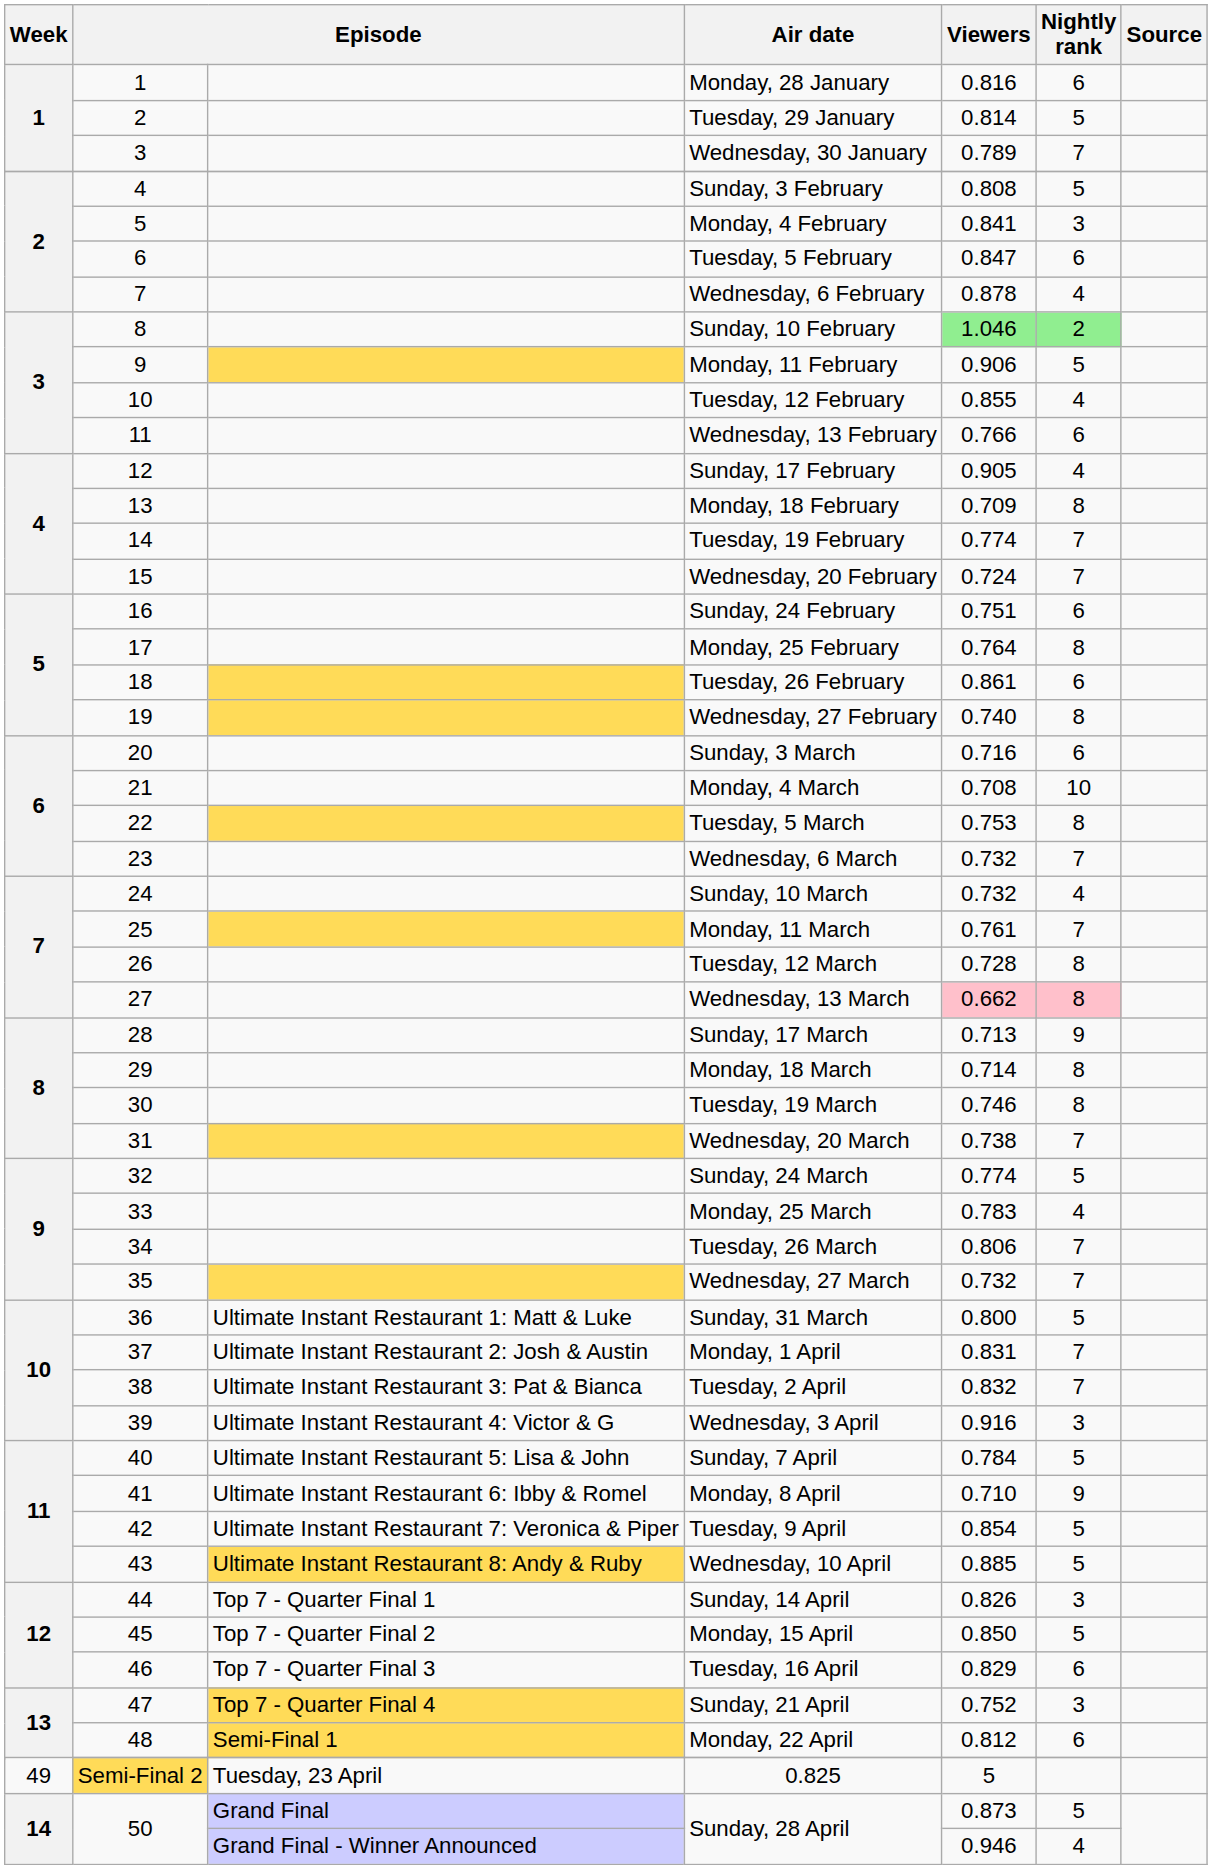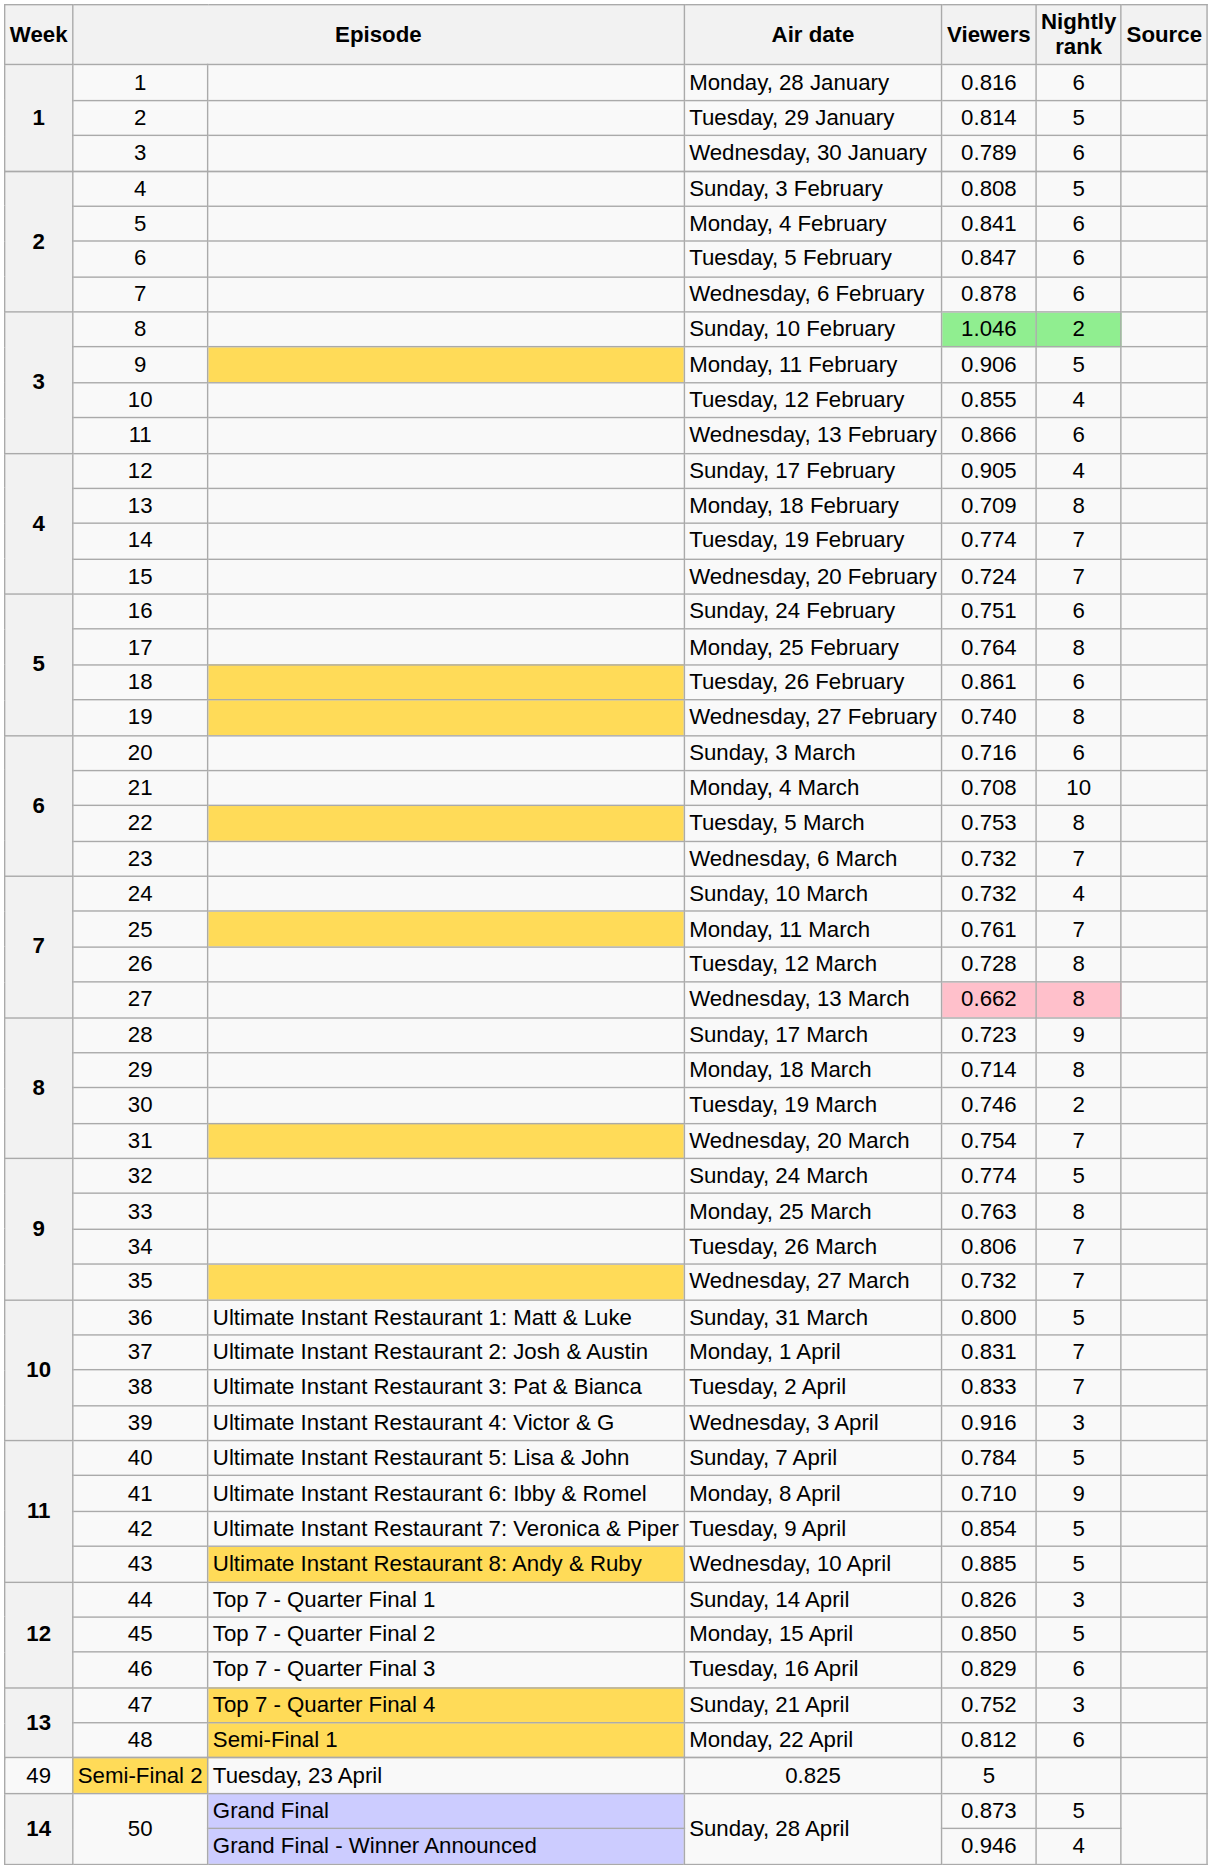Wednesday, 30 January | Nightly rank: 7 -> 6
Monday, 4 February | Nightly rank: 3 -> 6
Wednesday, 6 February | Nightly rank: 4 -> 6
Wednesday, 13 February | Viewers: 0.766 -> 0.866
Sunday, 17 March | Viewers: 0.713 -> 0.723
Tuesday, 19 March | Nightly rank: 8 -> 2
Wednesday, 20 March | Viewers: 0.738 -> 0.754
Monday, 25 March | Viewers: 0.783 -> 0.763
Monday, 25 March | Nightly rank: 4 -> 8
Tuesday, 2 April | Viewers: 0.832 -> 0.833
